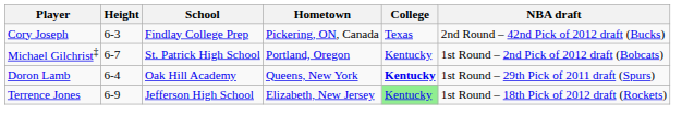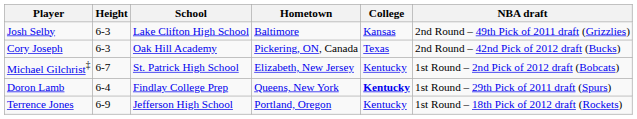+ row: Josh Selby | 6-3 | Lake Clifton High School | Baltimore | Kansas | 2nd Round – 49th Pick of 2011 draft (Grizzlies)
Cory Joseph | School: Findlay College Prep -> Oak Hill Academy
Michael Gilchrist‡ | Hometown: Portland, Oregon -> Elizabeth, New Jersey
Doron Lamb | School: Oak Hill Academy -> Findlay College Prep
Terrence Jones | Hometown: Elizabeth, New Jersey -> Portland, Oregon
Terrence Jones | College: lightgreen background -> no background
